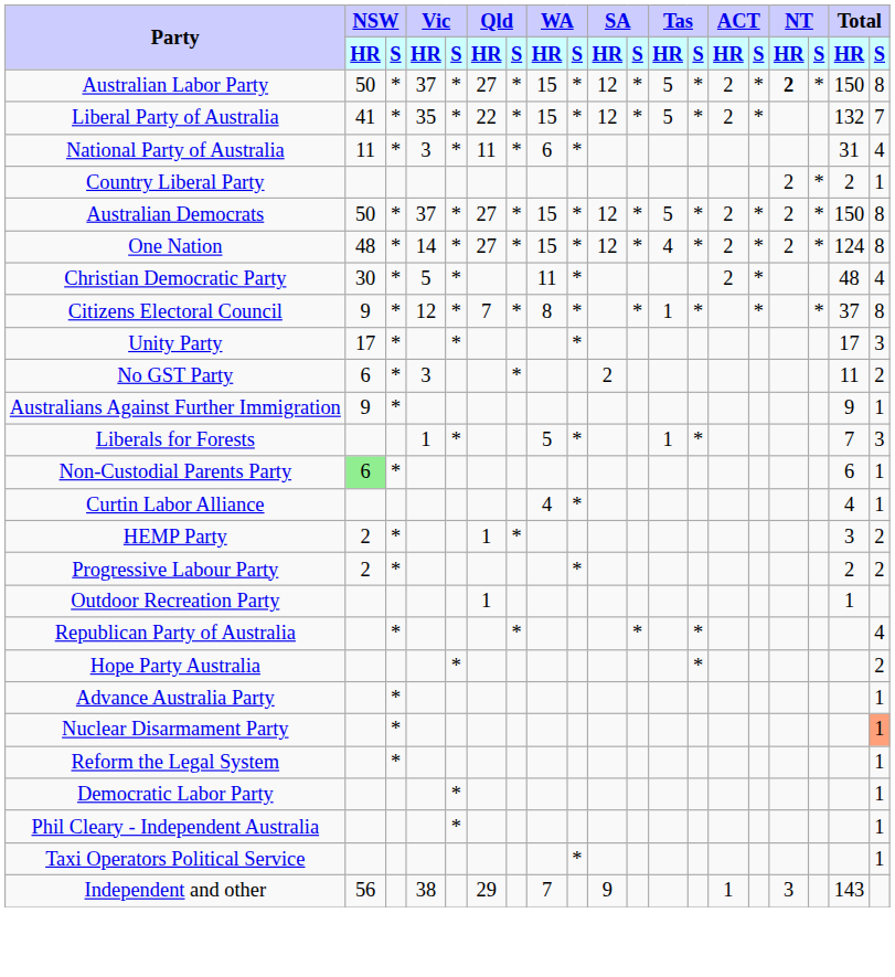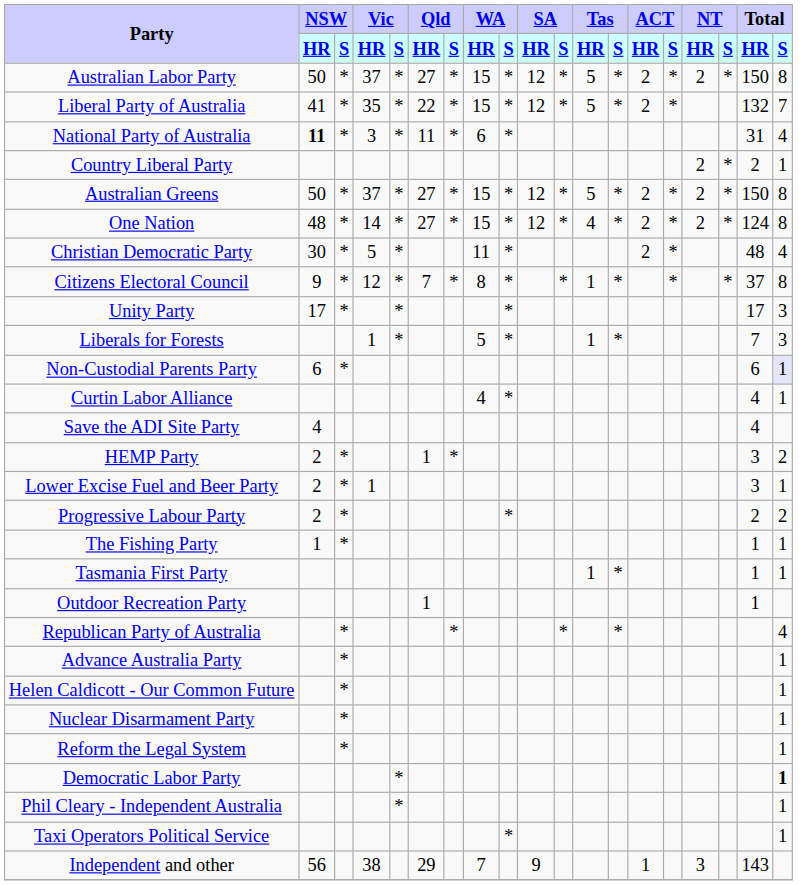Australian Labor Party | NT / HR: bold -> normal
National Party of Australia | NSW / HR: normal -> bold
- row: Australian Democrats | 50 | * | 37 | * | 27 | * | 15 | * | 12 | * | 5 | * | 2 | * | 2 | * | 150 | 8
+ row: Australian Greens | 50 | * | 37 | * | 27 | * | 15 | * | 12 | * | 5 | * | 2 | * | 2 | * | 150 | 8
- row: No GST Party | 6 | * | 3 | * | 2 | 11 | 2
- row: Australians Against Further Immigration | 9 | * | 9 | 1
Non-Custodial Parents Party | NSW / HR: lightgreen background -> no background
Non-Custodial Parents Party | Total / S: no background -> lavender background
+ row: Save the ADI Site Party | 4 | 4
+ row: Lower Excise Fuel and Beer Party | 2 | * | 1 | 3 | 1
+ row: The Fishing Party | 1 | * | 1 | 1
+ row: Tasmania First Party | 1 | * | 1 | 1
- row: Hope Party Australia | * | * | 2
+ row: Helen Caldicott - Our Common Future | * | 1
Nuclear Disarmament Party | Total / S: lightsalmon background -> no background
Democratic Labor Party | Total / S: normal -> bold
